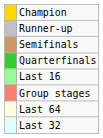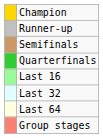rows swapped: Last 32 <-> Group stages
